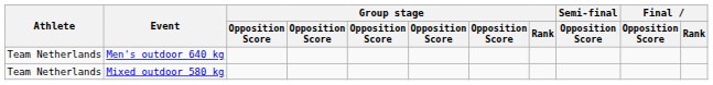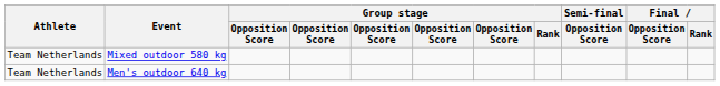rows swapped: Men's outdoor 640 kg <-> Mixed outdoor 580 kg
